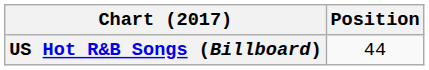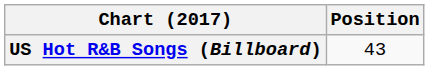US Hot R&B Songs (Billboard) | Position: 44 -> 43
